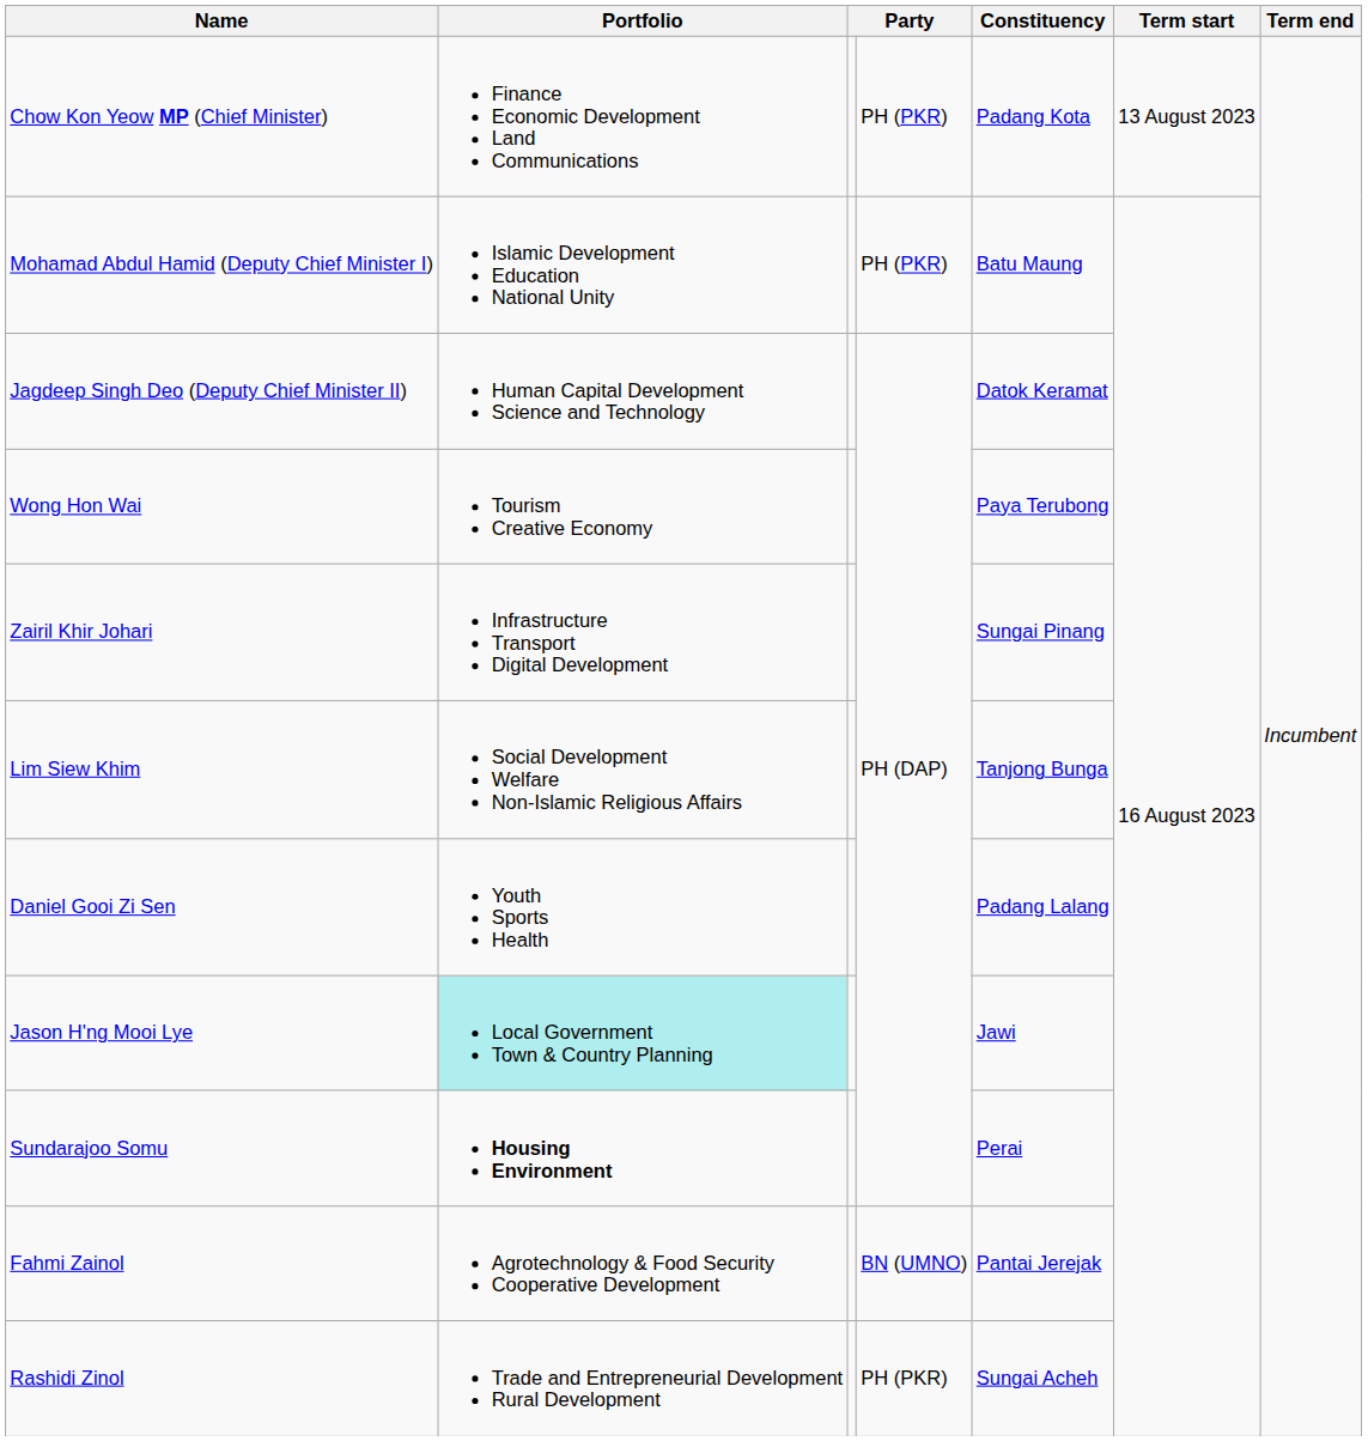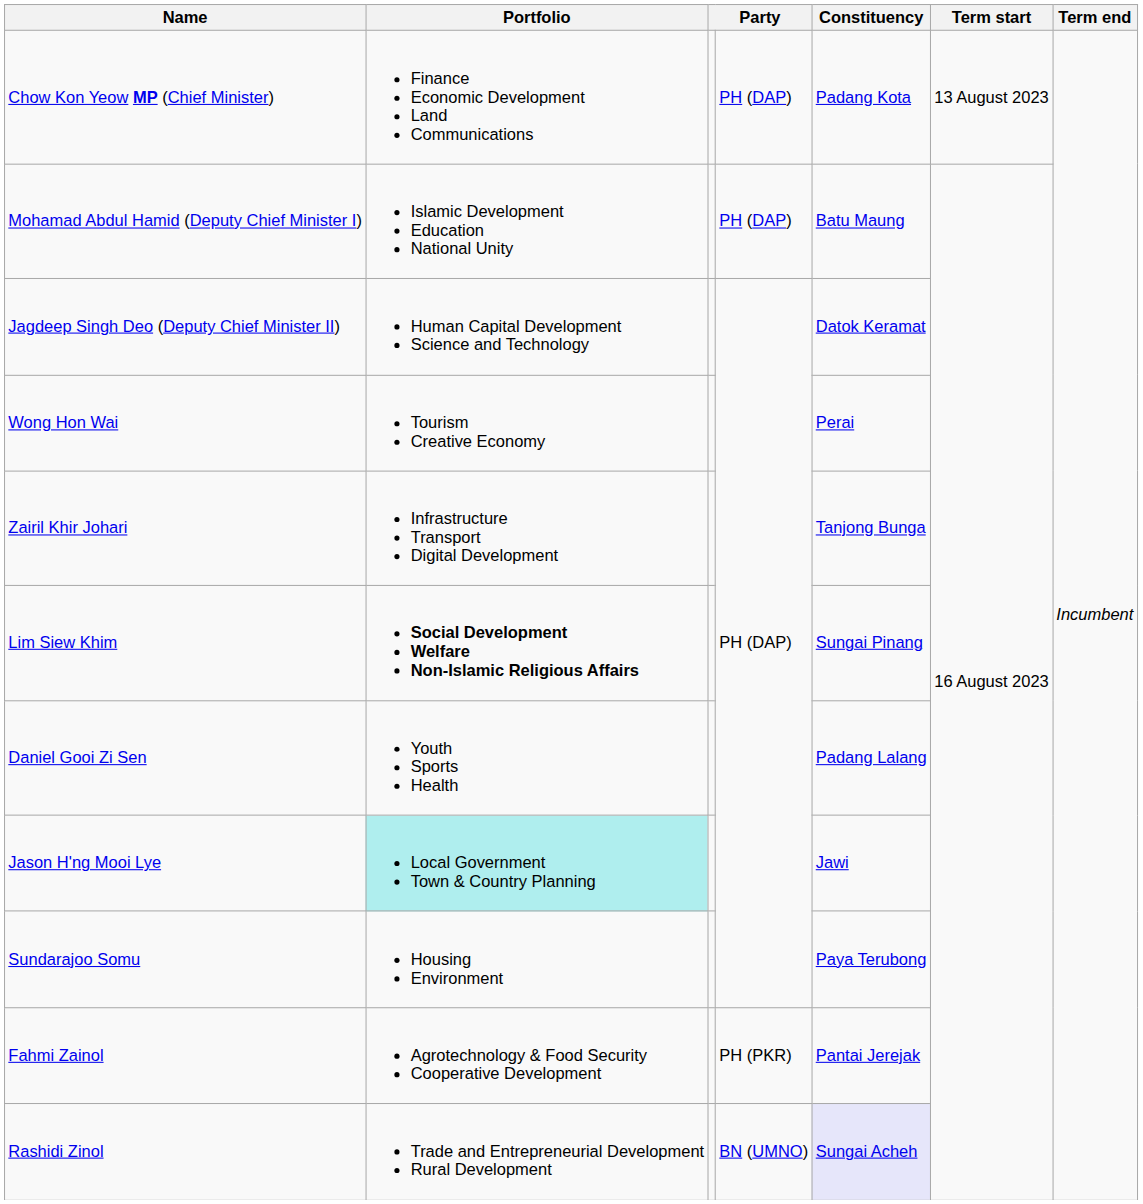Chow Kon Yeow MP (Chief Minister) | column 4: PH (PKR) -> PH (DAP)
Mohamad Abdul Hamid (Deputy Chief Minister I) | column 4: PH (PKR) -> PH (DAP)
Wong Hon Wai | Constituency: Paya Terubong -> Perai
Zairil Khir Johari | Constituency: Sungai Pinang -> Tanjong Bunga
Lim Siew Khim | Portfolio: normal -> bold
Lim Siew Khim | Constituency: Tanjong Bunga -> Sungai Pinang
Sundarajoo Somu | Portfolio: bold -> normal
Sundarajoo Somu | Constituency: Perai -> Paya Terubong
Fahmi Zainol | column 4: BN (UMNO) -> PH (PKR)
Rashidi Zinol | column 4: PH (PKR) -> BN (UMNO)
Rashidi Zinol | Constituency: no background -> lavender background
